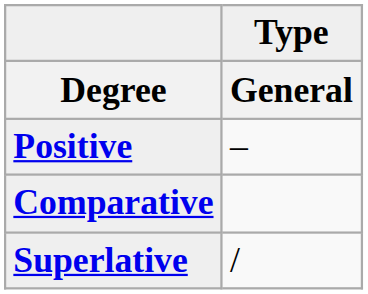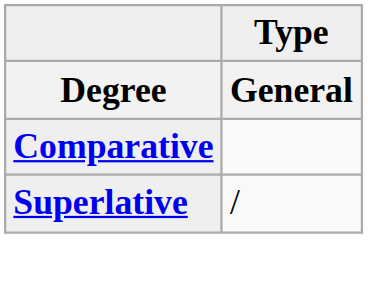- row: Positive | –
